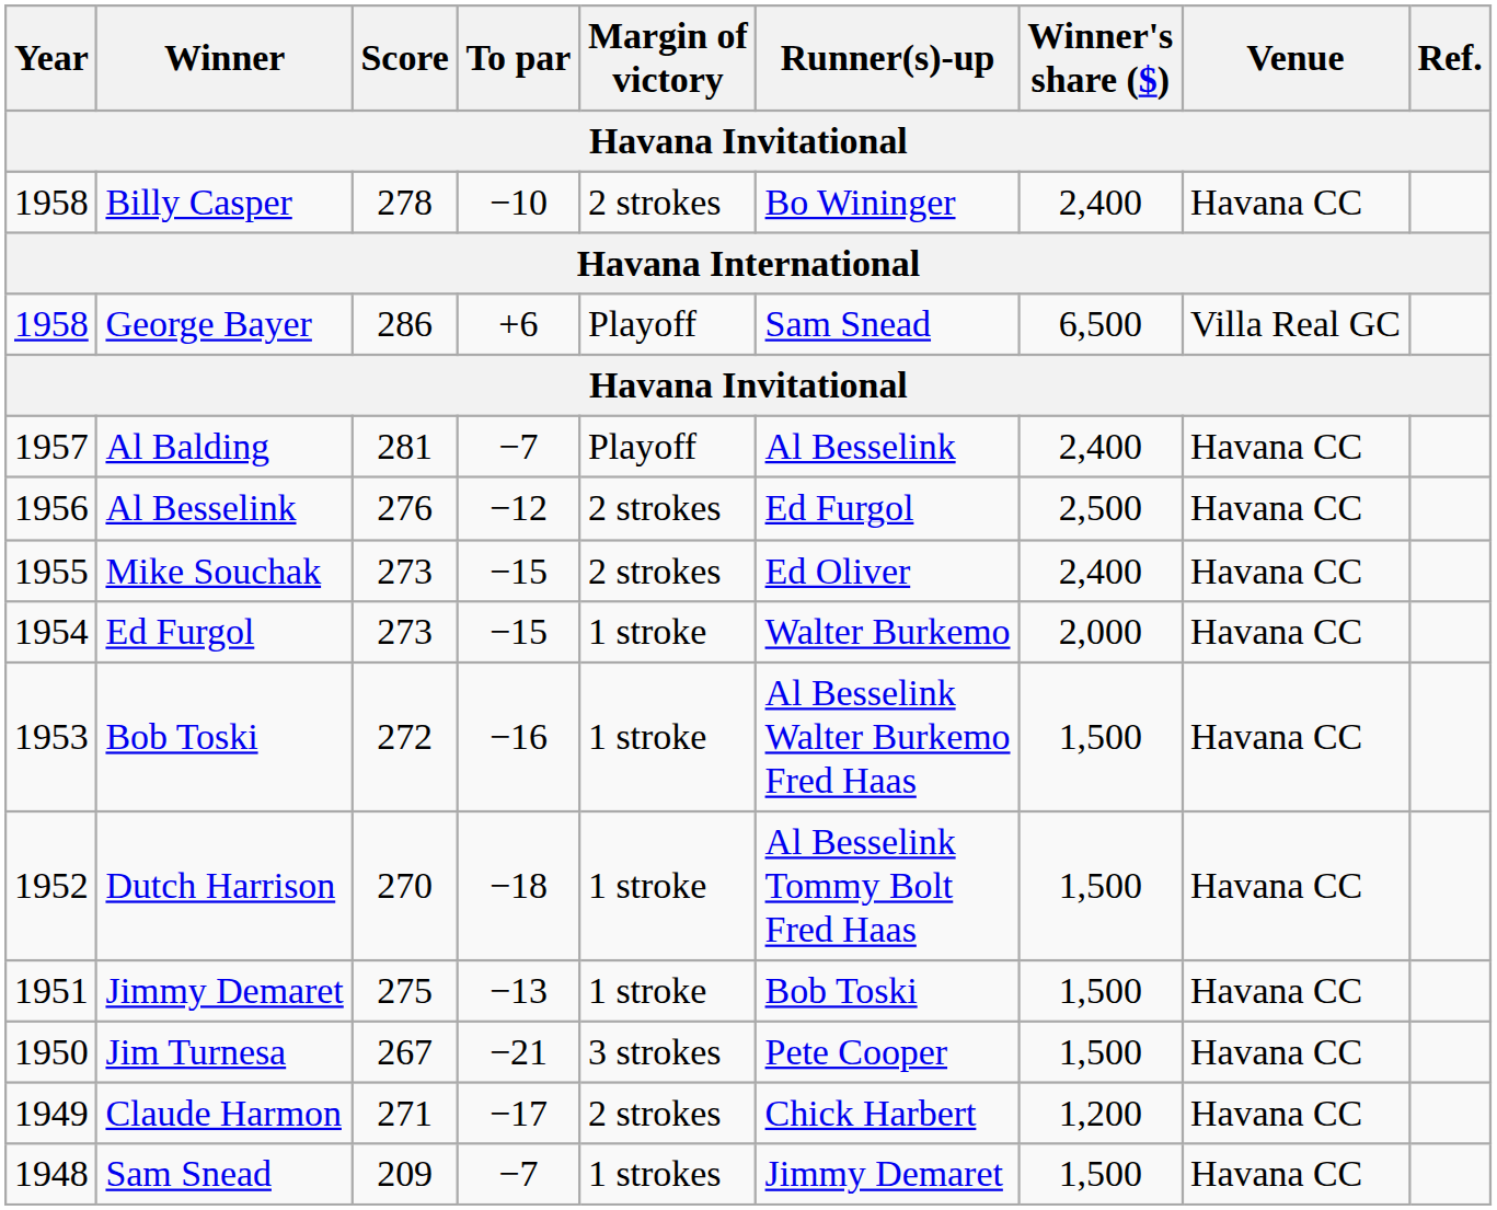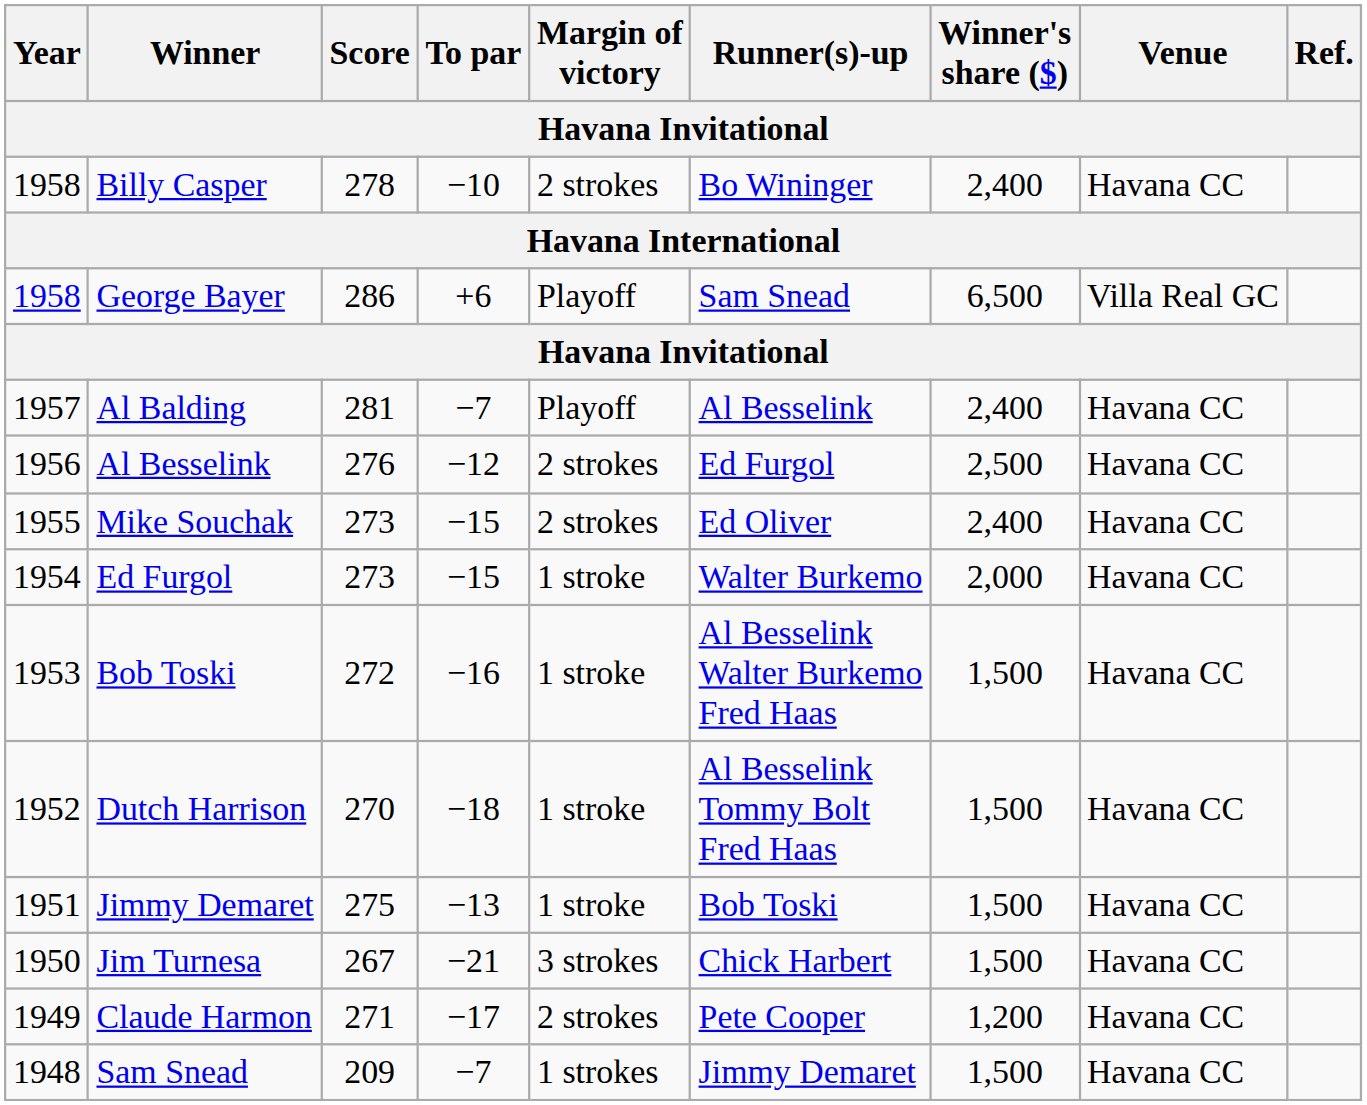Jim Turnesa | Runner(s)-up: Pete Cooper -> Chick Harbert
Claude Harmon | Runner(s)-up: Chick Harbert -> Pete Cooper
